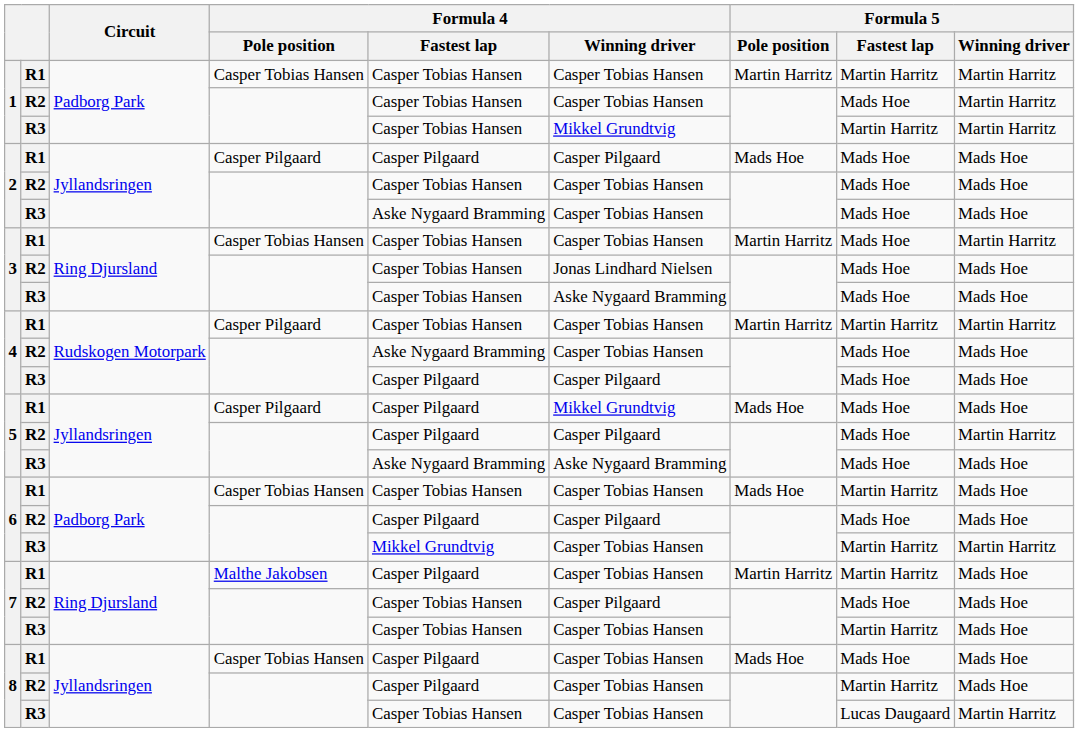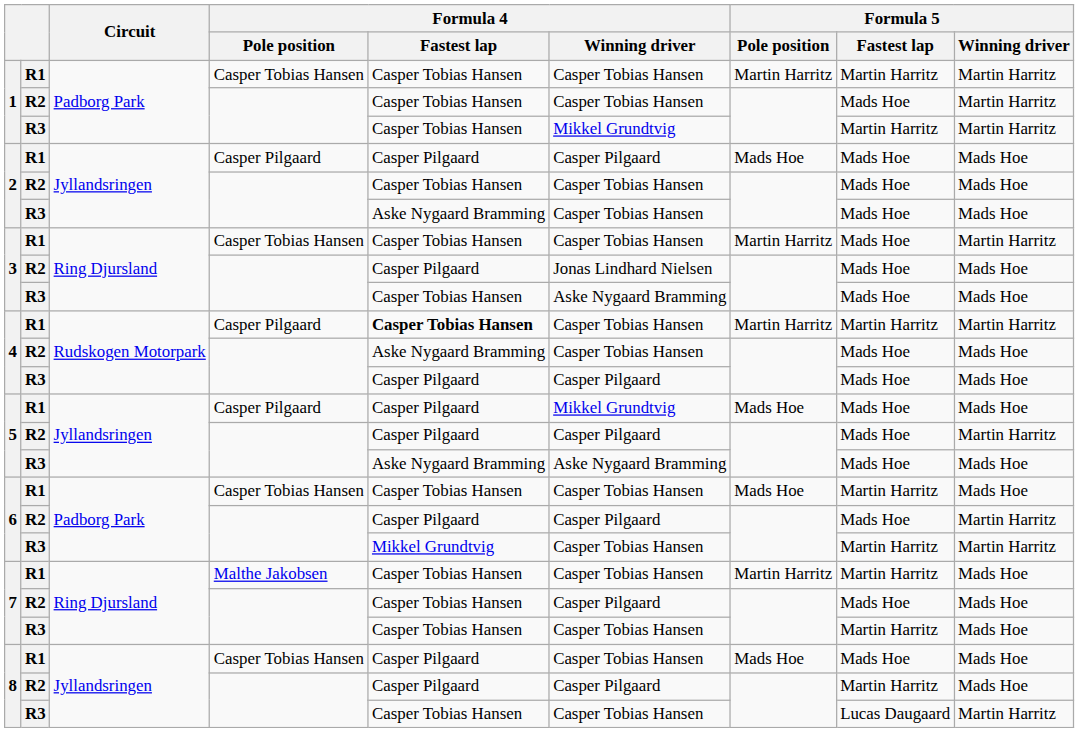3 / R2 | Formula 4 / Fastest lap: Casper Tobias Hansen -> Casper Pilgaard
4 / R1 | Formula 4 / Fastest lap: normal -> bold
6 / R2 | Formula 5 / Winning driver: Mads Hoe -> Martin Harritz
7 / R1 | Formula 4 / Fastest lap: Casper Pilgaard -> Casper Tobias Hansen
8 / R2 | Formula 4 / Winning driver: Casper Tobias Hansen -> Casper Pilgaard
